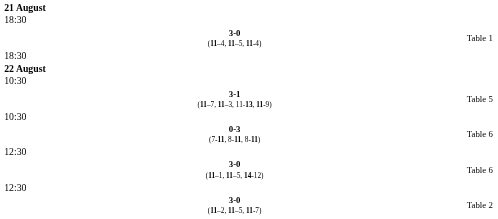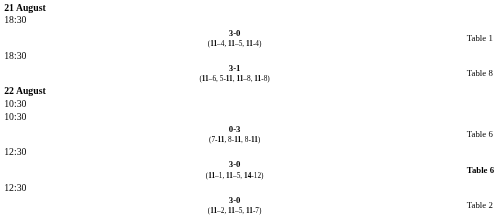+ row: 3-1 (11–6, 5-11, 11–8, 11-8) | Table 8
- row: 3-1 (11–7, 11–3, 11-13, 11-9) | Table 5
3-0 (11–1, 11–5, 14-12) | column 4: normal -> bold
